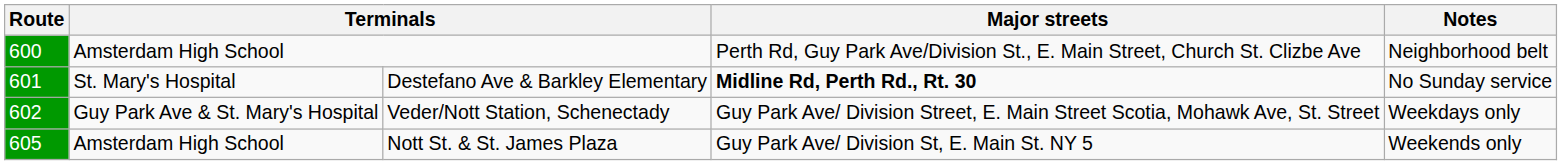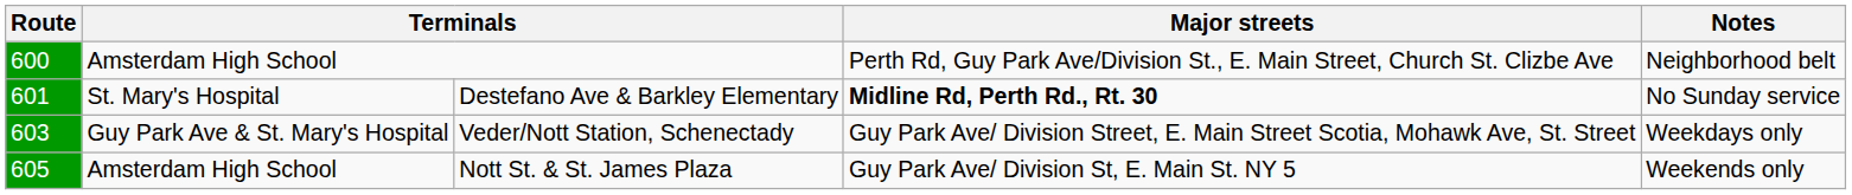Veder/Nott Station, Schenectady | Route: 602 -> 603
